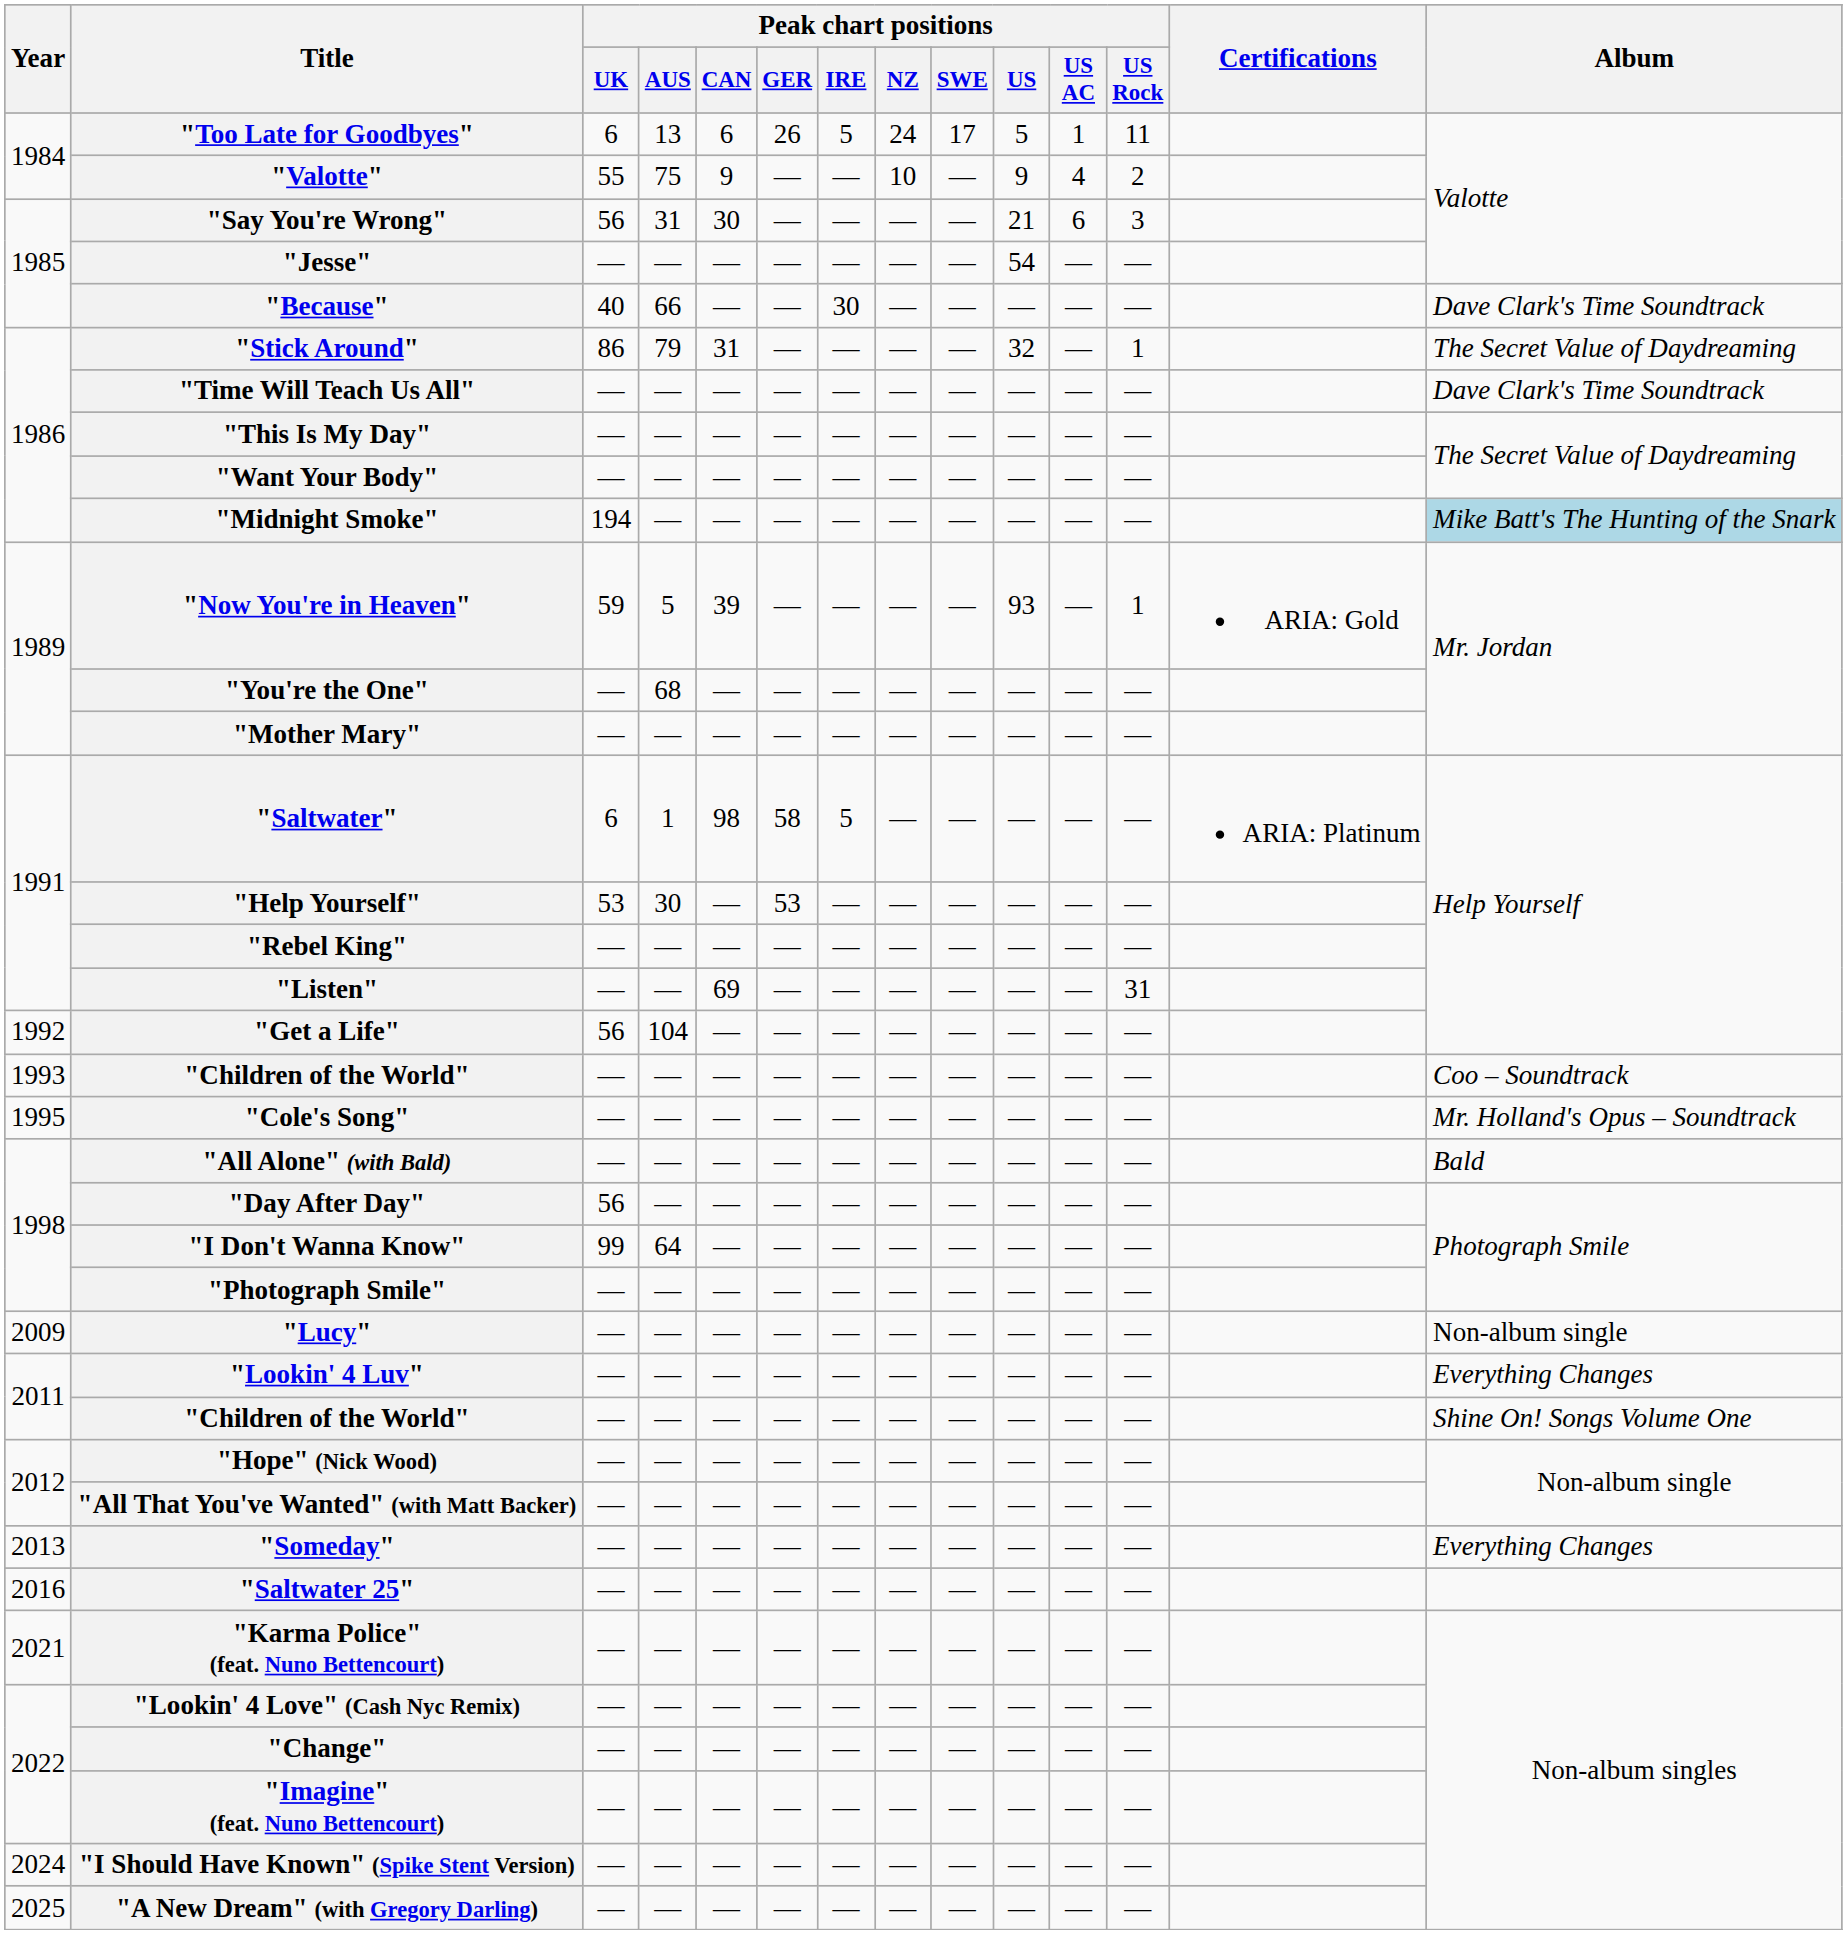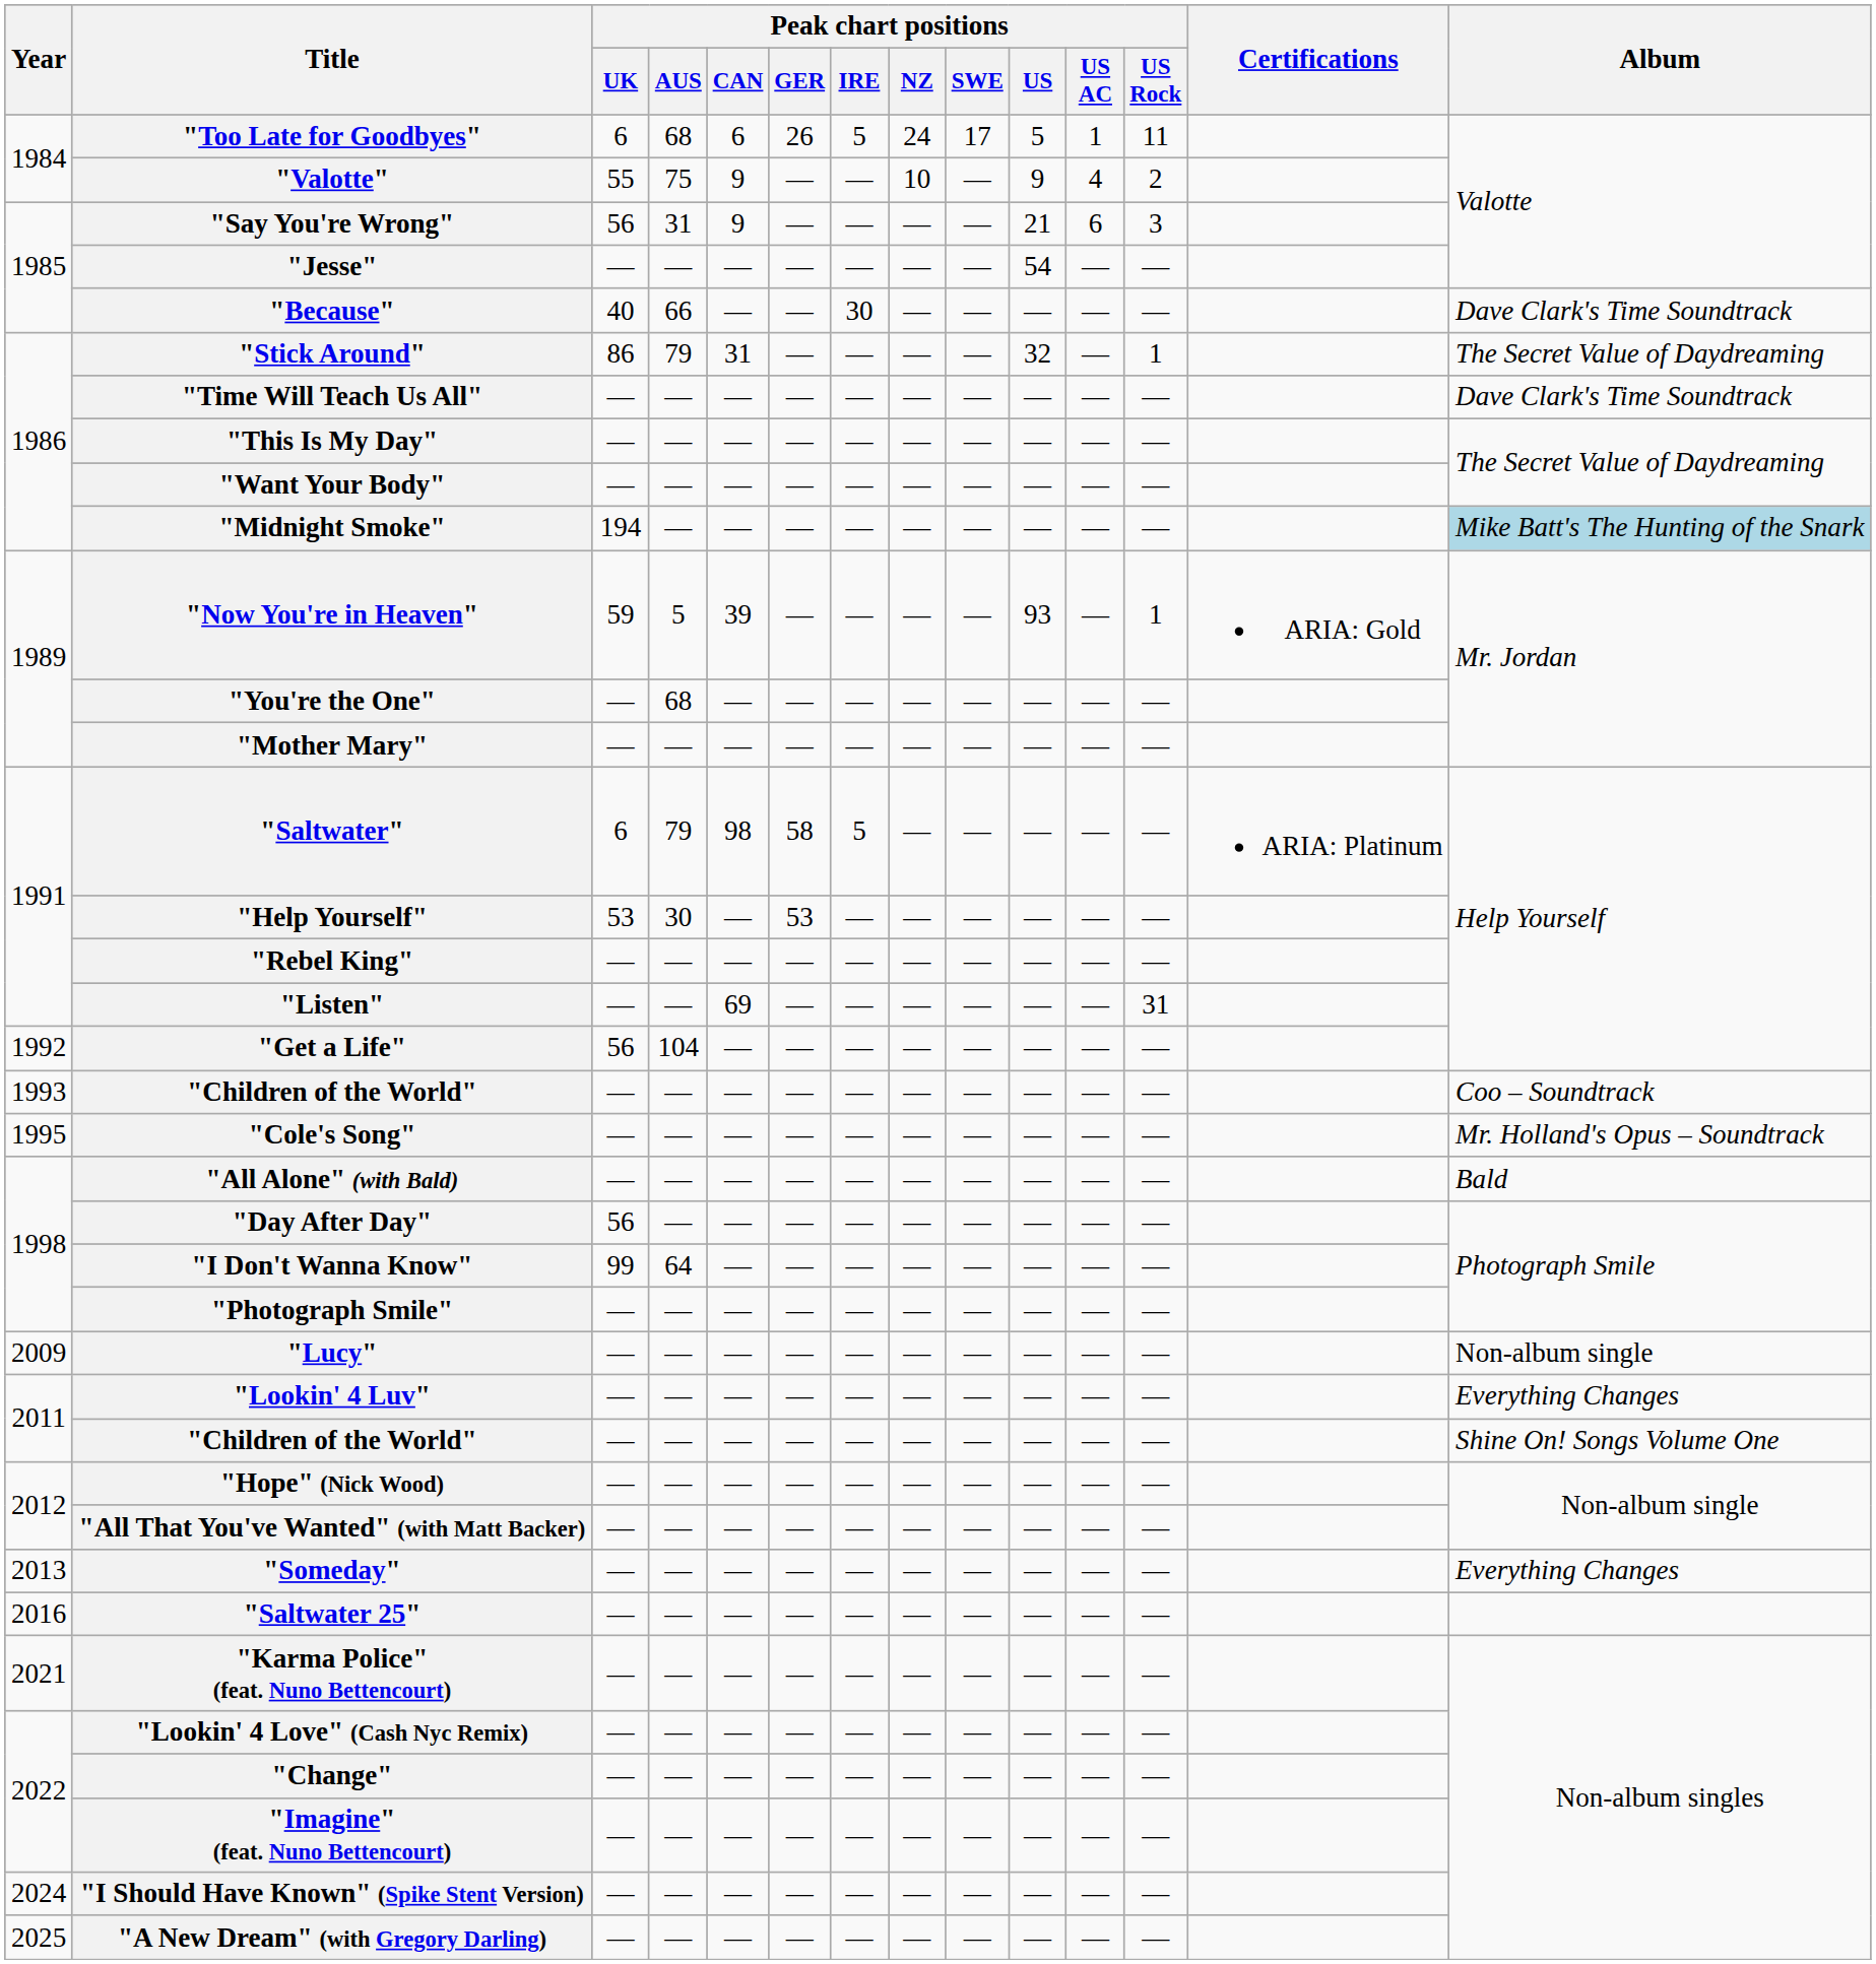"Too Late for Goodbyes" | Peak chart positions / AUS: 13 -> 68
"Say You're Wrong" | Peak chart positions / CAN: 30 -> 9
"Saltwater" | Peak chart positions / AUS: 1 -> 79
